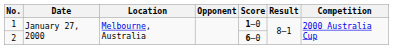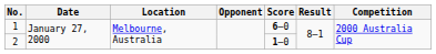1 | Score: 1–0 -> 6–0
2 | Score: 6–0 -> 1–0
